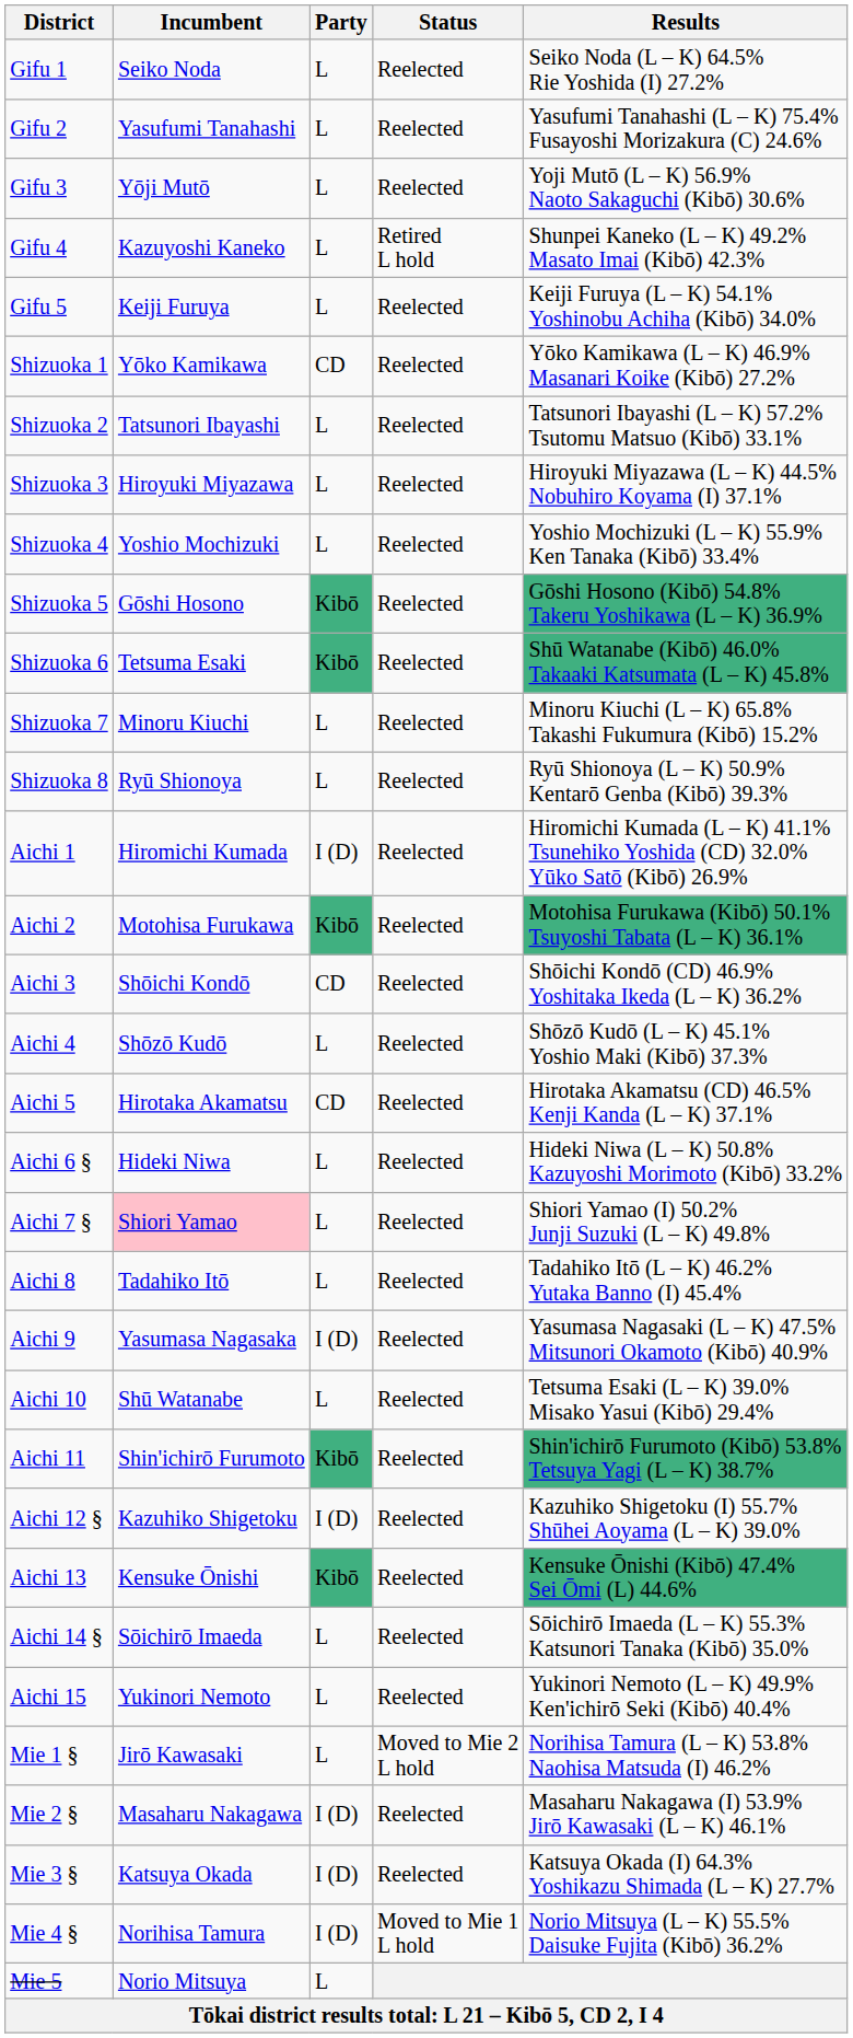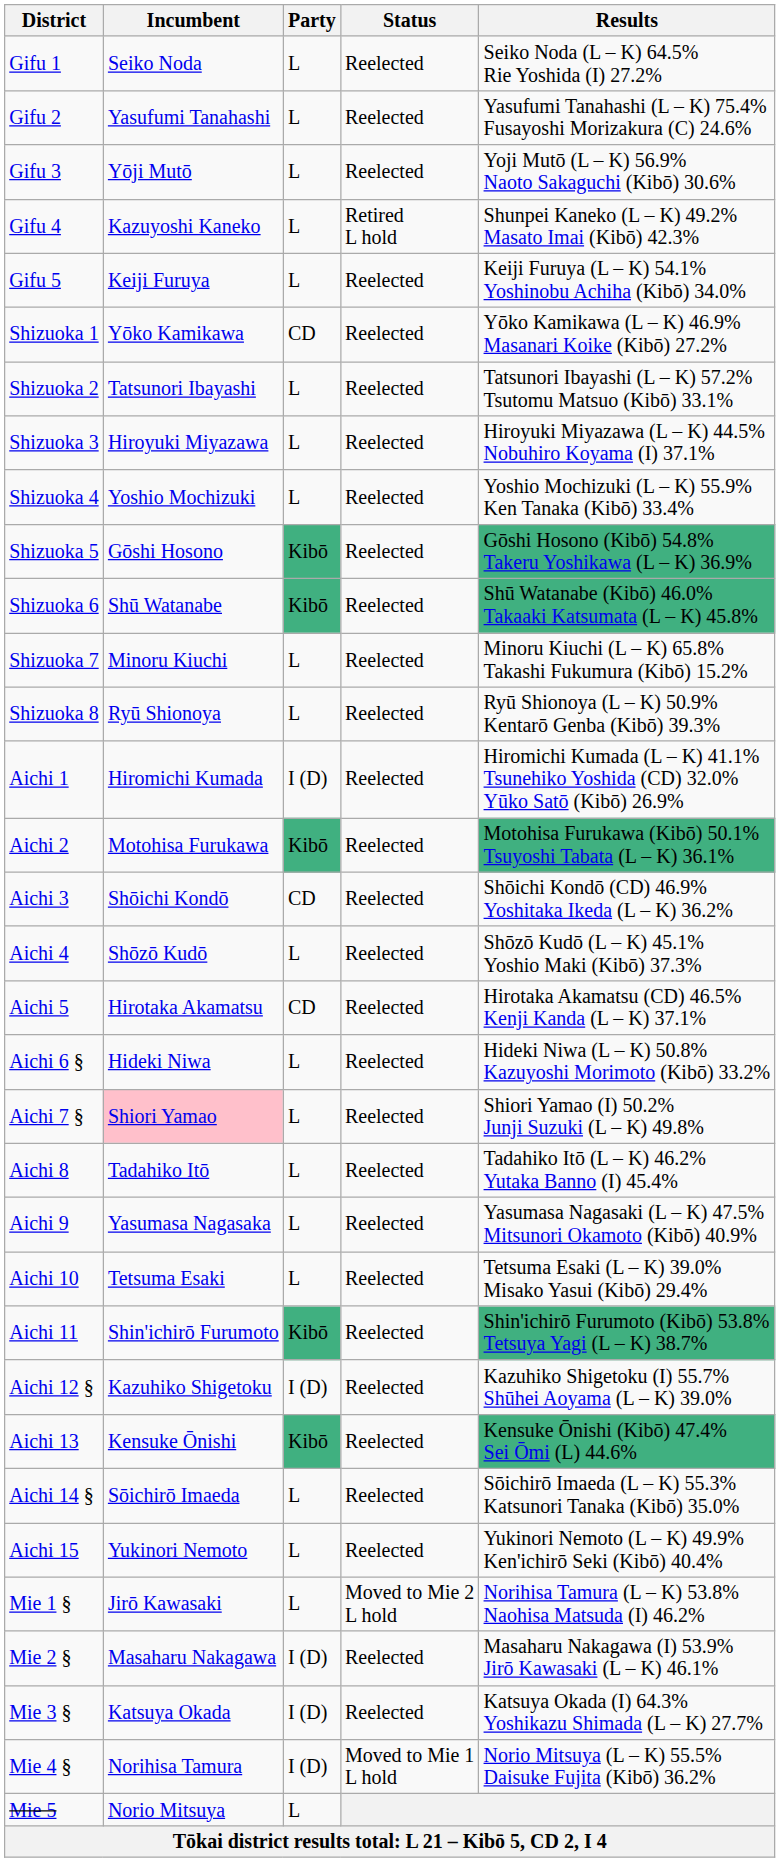Shizuoka 6 | Incumbent: Tetsuma Esaki -> Shū Watanabe
Aichi 9 | Party: I (D) -> L
Aichi 10 | Incumbent: Shū Watanabe -> Tetsuma Esaki
